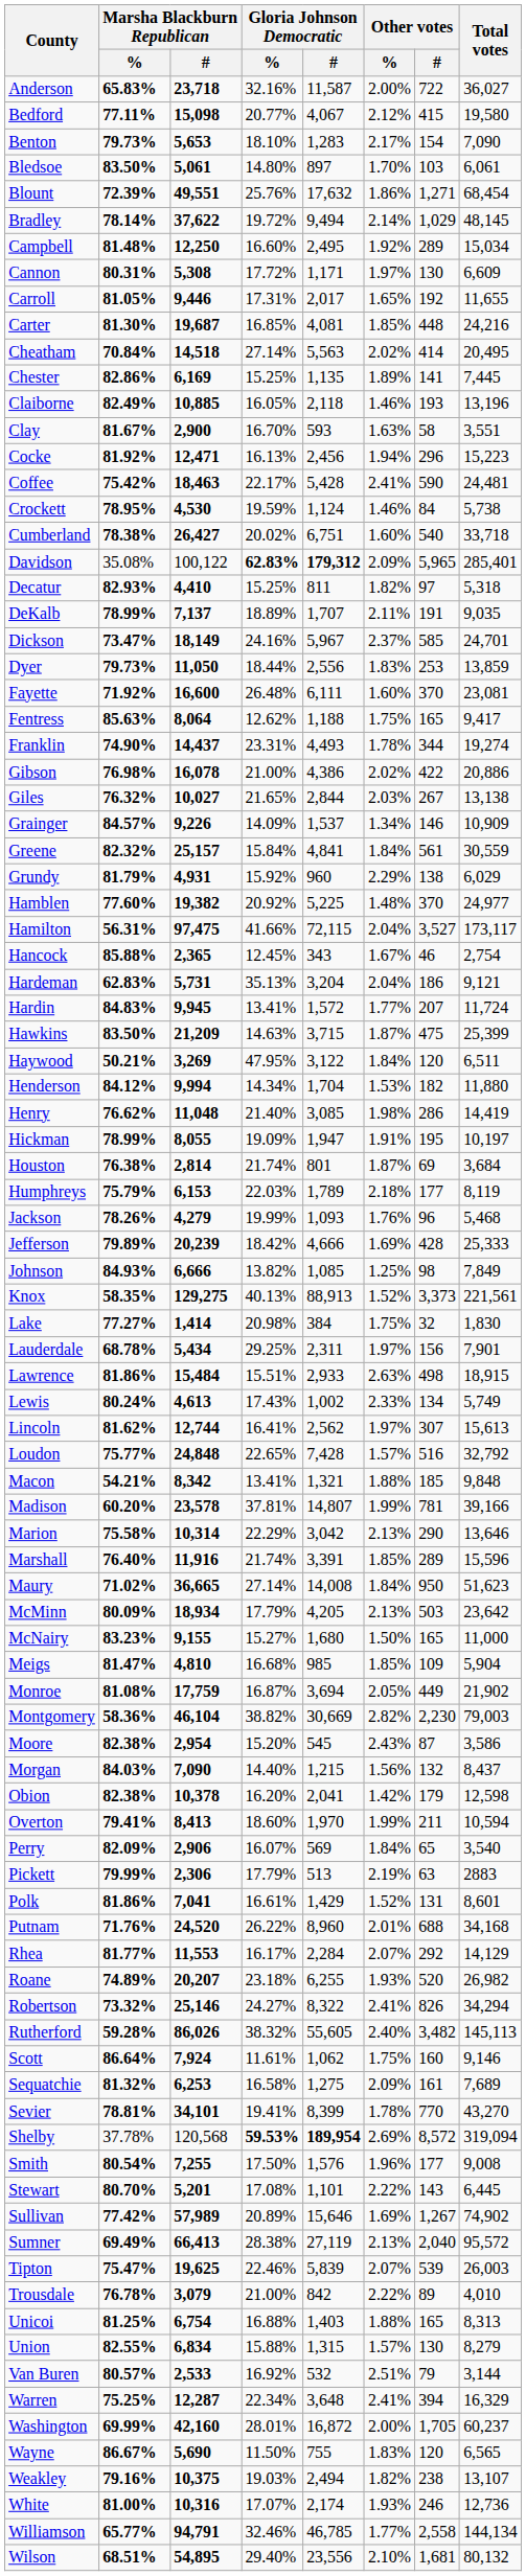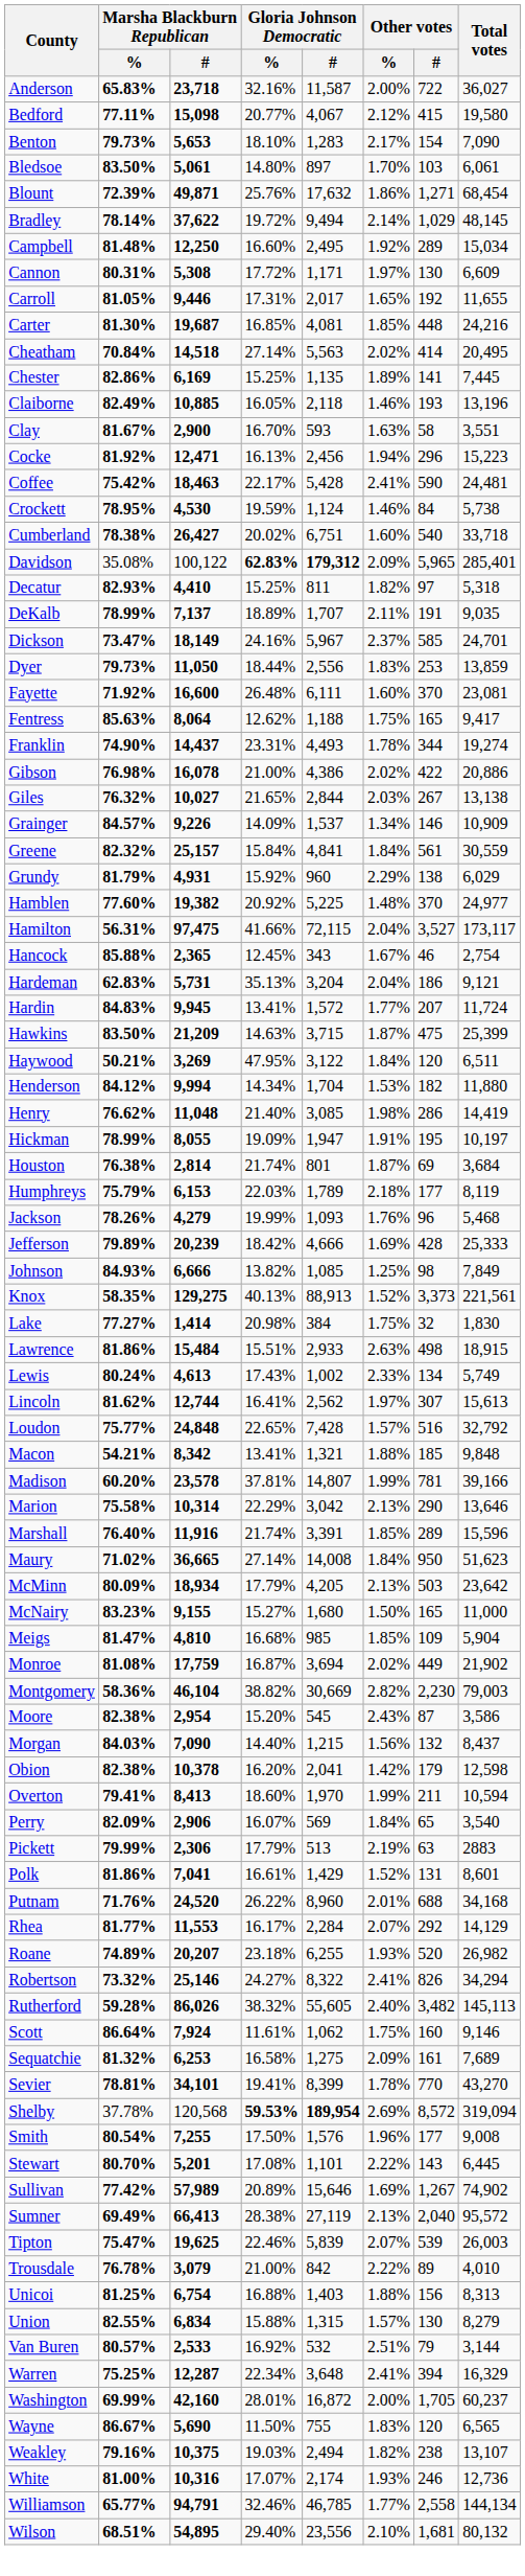Blount | Marsha Blackburn Republican / #: 49,551 -> 49,871
- row: Lauderdale | 68.78% | 5,434 | 29.25% | 2,311 | 1.97% | 156 | 7,901
Monroe | Other votes / %: 2.05% -> 2.02%
Unicoi | Other votes / #: 165 -> 156
